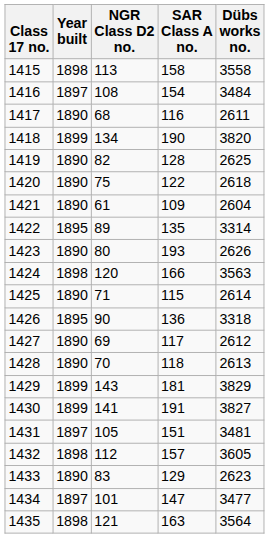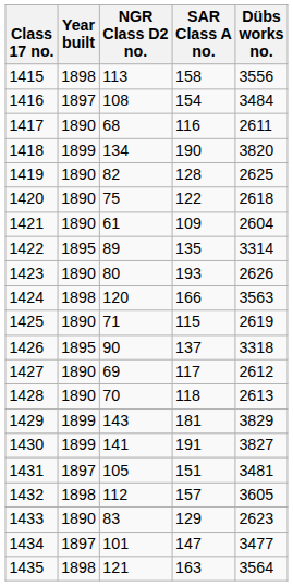1415 | Dübs works no.: 3558 -> 3556
1425 | Dübs works no.: 2614 -> 2619
1426 | SAR Class A no.: 136 -> 137
